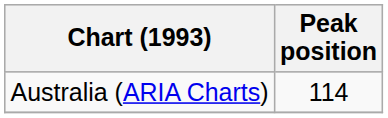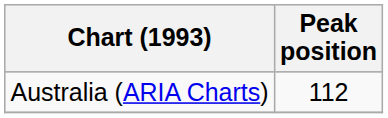Australia (ARIA Charts) | Peak position: 114 -> 112
